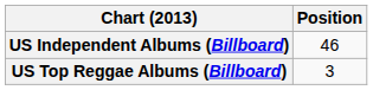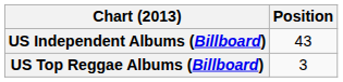US Independent Albums (Billboard) | Position: 46 -> 43
